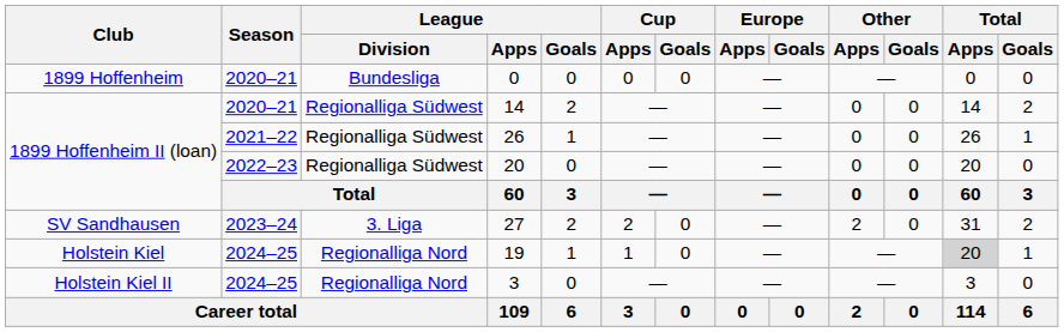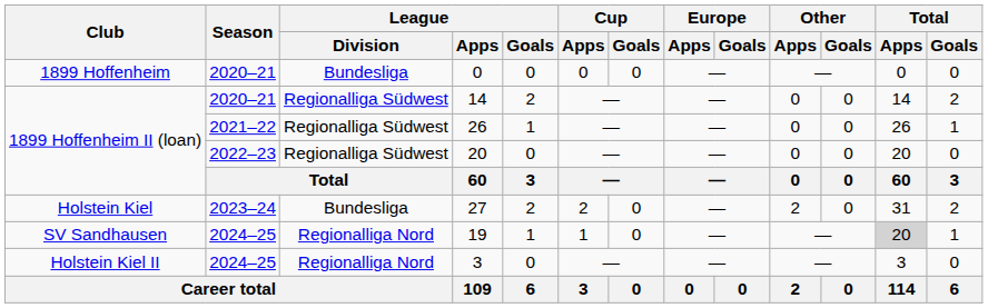27 | Club: SV Sandhausen -> Holstein Kiel
27 | League / Division: 3. Liga -> Bundesliga
19 | Club: Holstein Kiel -> SV Sandhausen
